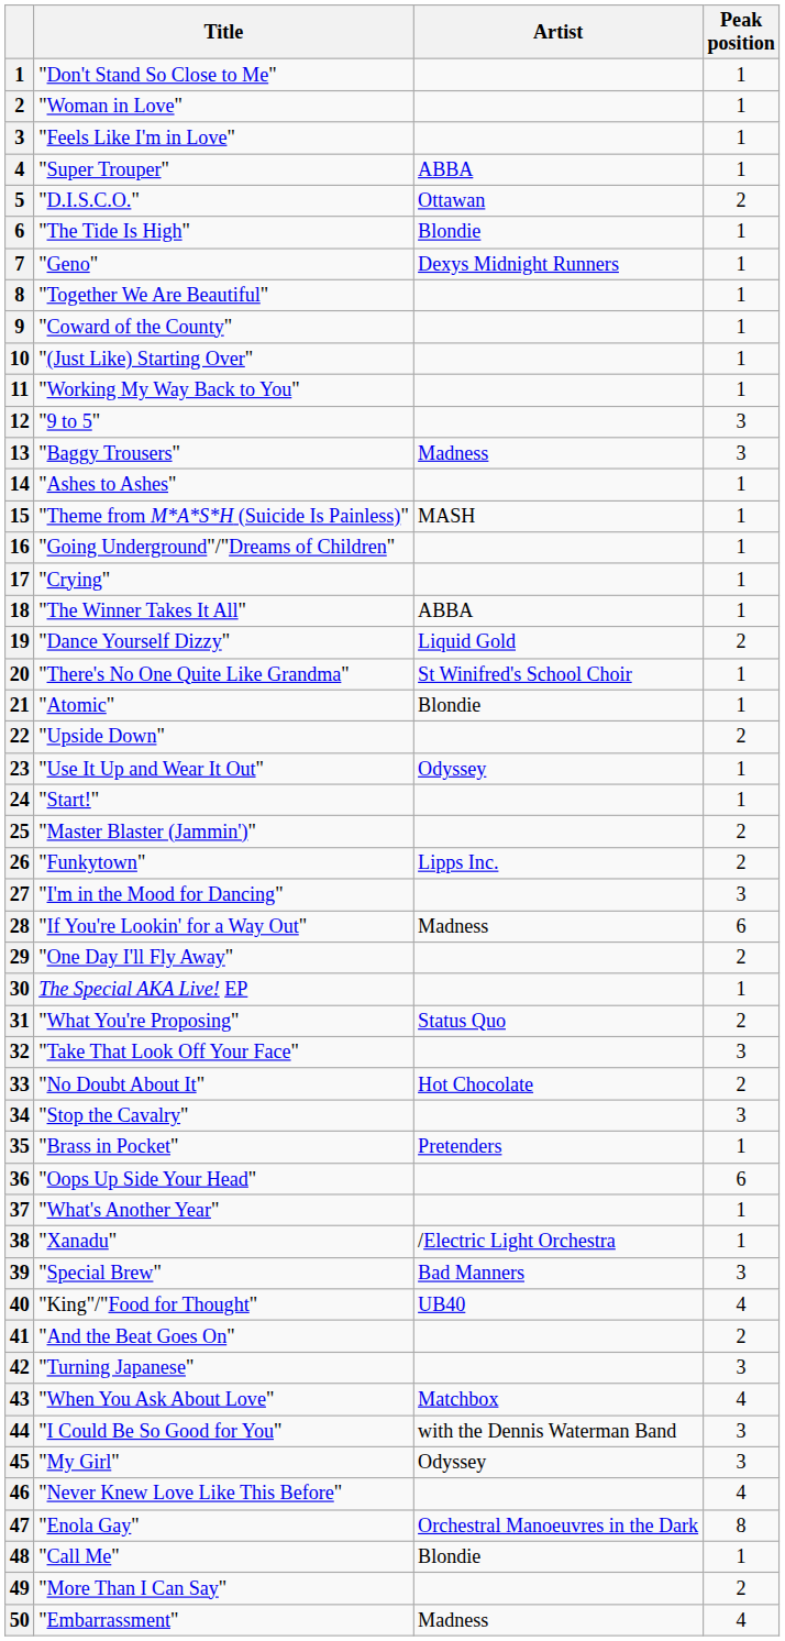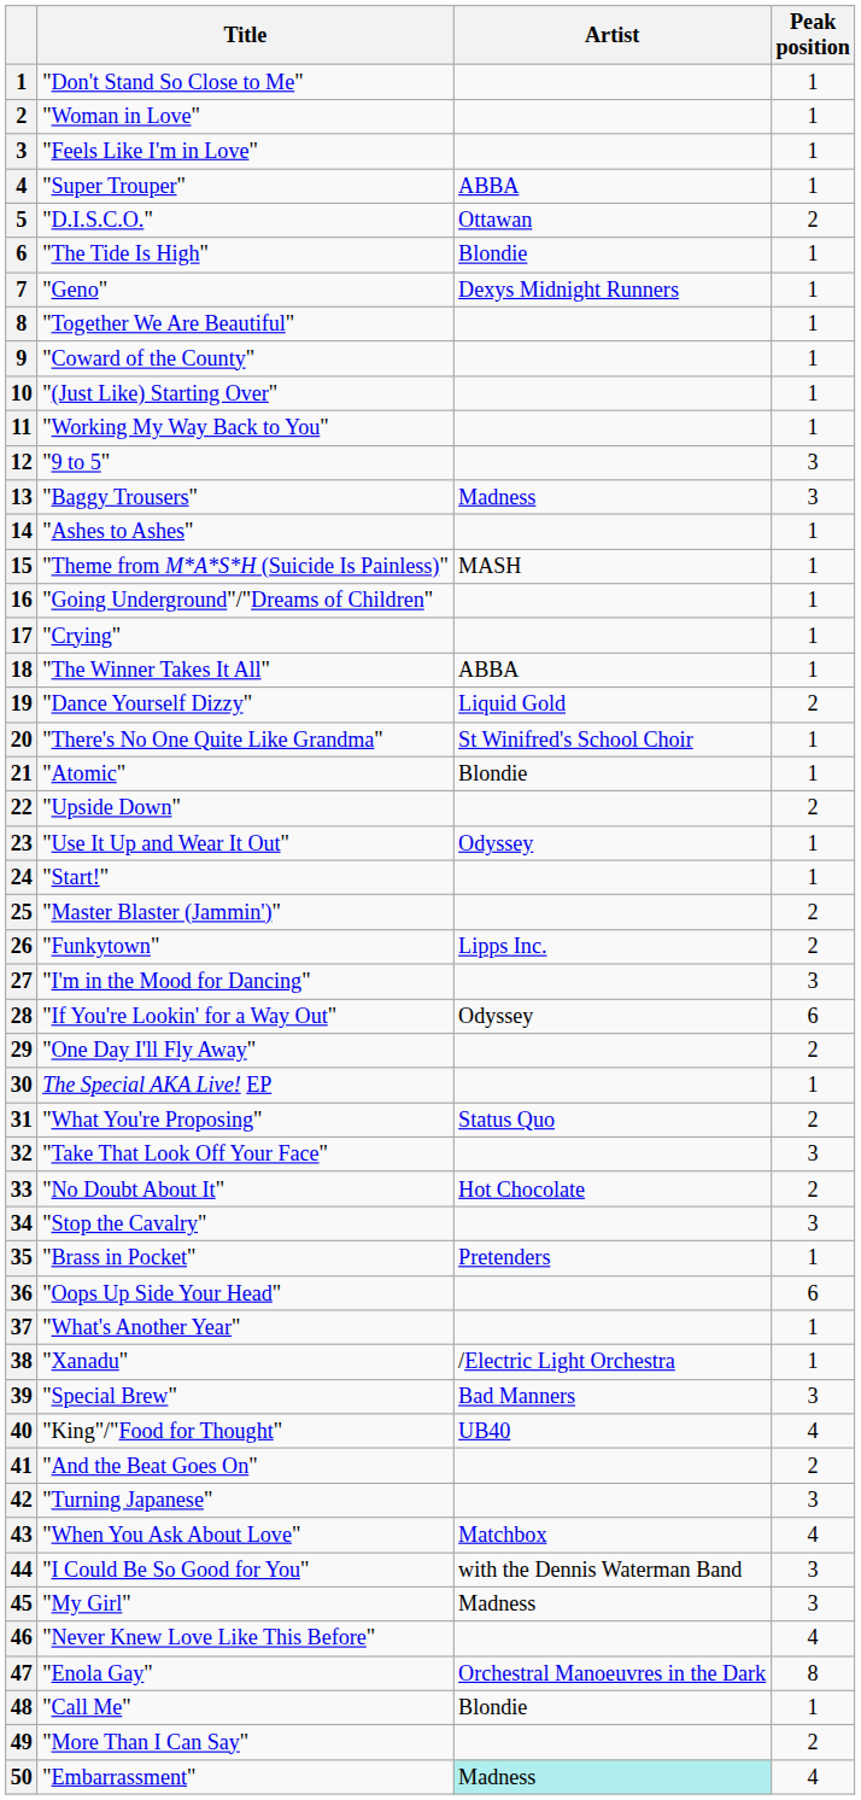"If You're Lookin' for a Way Out" | Artist: Madness -> Odyssey
"My Girl" | Artist: Odyssey -> Madness
"Embarrassment" | Artist: no background -> paleturquoise background
